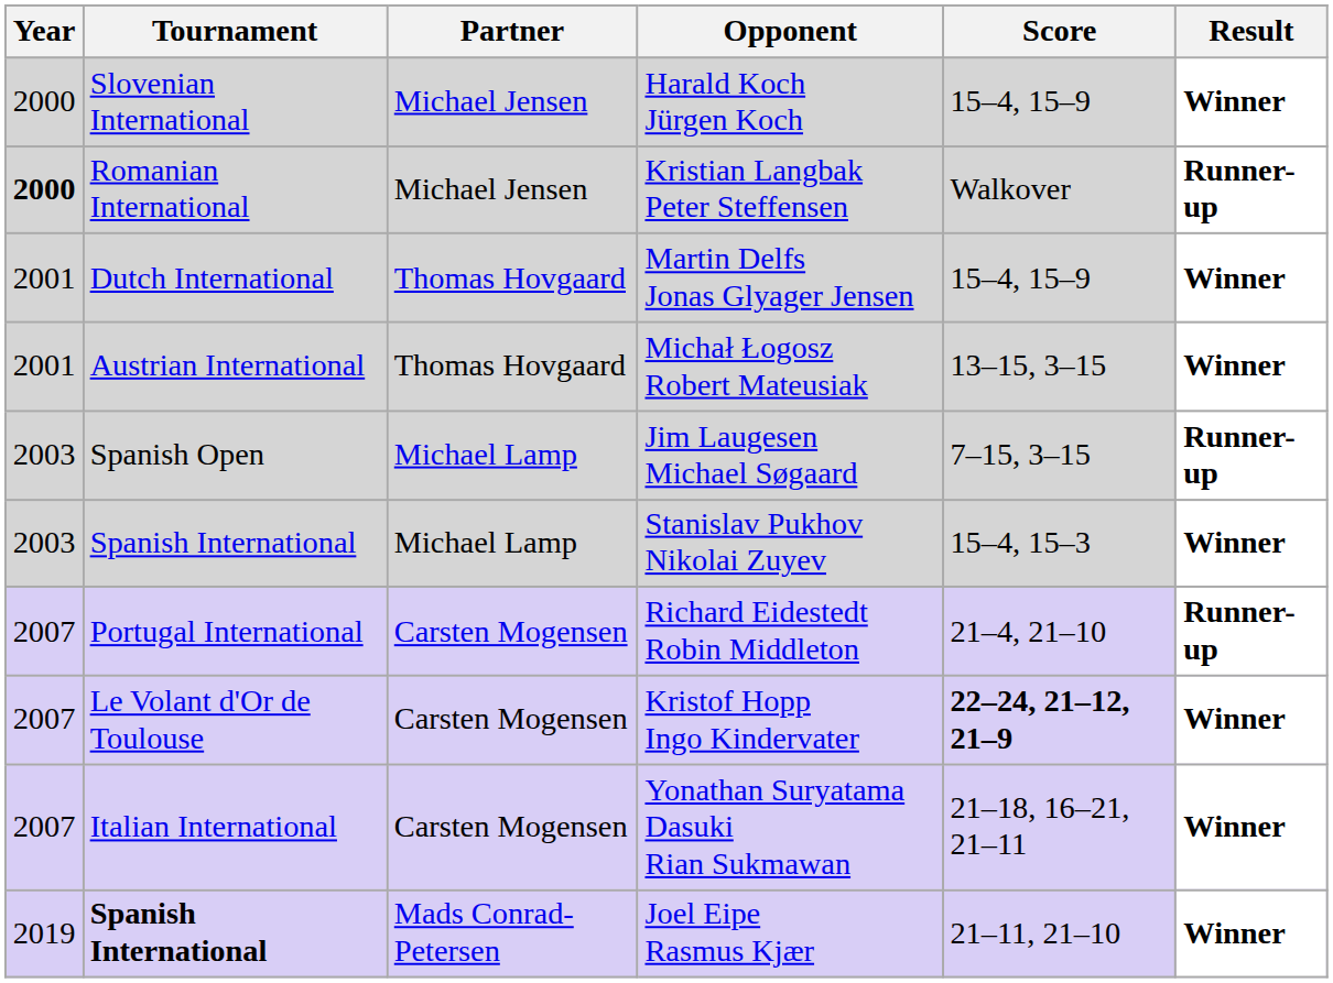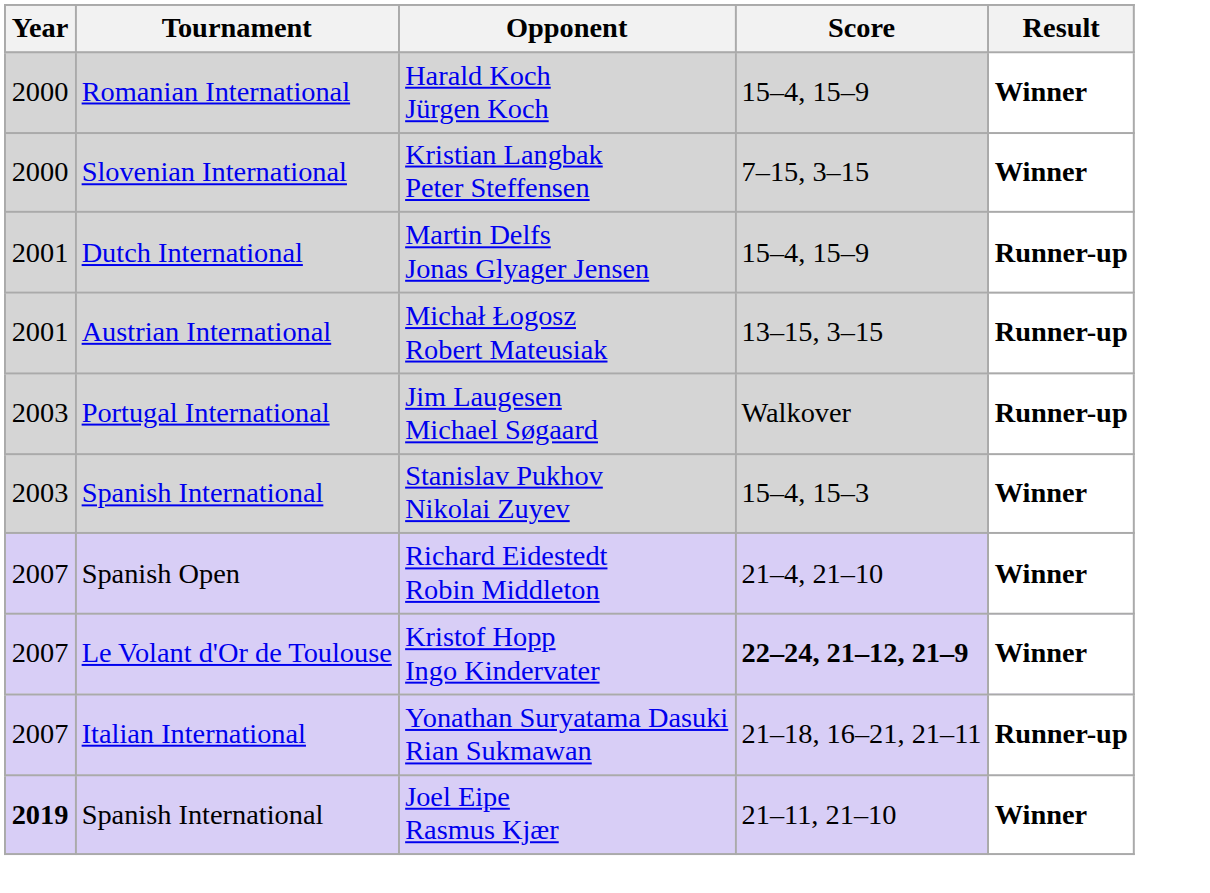- column: Partner | Michael Jensen | Michael Jensen | Thomas Hovgaard | Thomas Hovgaard | Michael Lamp | Michael Lamp | Carsten Mogensen | Carsten Mogensen | Carsten Mogensen | Mads Conrad-Petersen
Harald Koch Jürgen Koch | Tournament: Slovenian International -> Romanian International
Kristian Langbak Peter Steffensen | Year: bold -> normal
Kristian Langbak Peter Steffensen | Tournament: Romanian International -> Slovenian International
Kristian Langbak Peter Steffensen | Score: Walkover -> 7–15, 3–15
Kristian Langbak Peter Steffensen | Result: Runner-up -> Winner
Martin Delfs Jonas Glyager Jensen | Result: Winner -> Runner-up
Michał Łogosz Robert Mateusiak | Result: Winner -> Runner-up
Jim Laugesen Michael Søgaard | Tournament: Spanish Open -> Portugal International
Jim Laugesen Michael Søgaard | Score: 7–15, 3–15 -> Walkover
Richard Eidestedt Robin Middleton | Tournament: Portugal International -> Spanish Open
Richard Eidestedt Robin Middleton | Result: Runner-up -> Winner
Yonathan Suryatama Dasuki Rian Sukmawan | Result: Winner -> Runner-up
Joel Eipe Rasmus Kjær | Year: normal -> bold
Joel Eipe Rasmus Kjær | Tournament: bold -> normal
